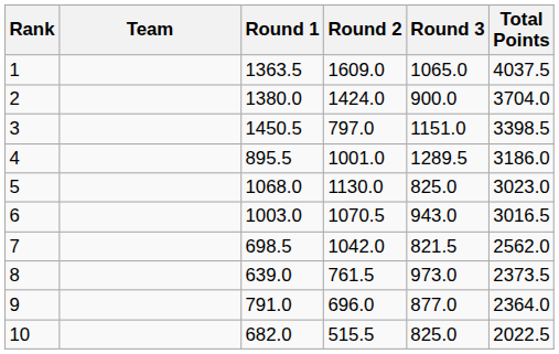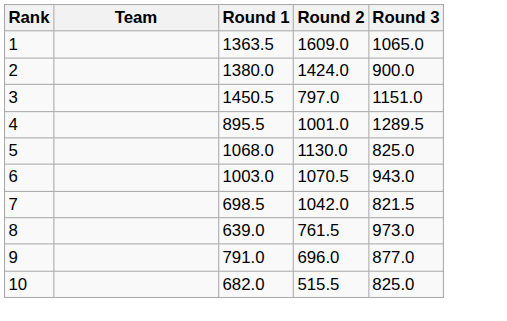- column: Total Points | 4037.5 | 3704.0 | 3398.5 | 3186.0 | 3023.0 | 3016.5 | 2562.0 | 2373.5 | 2364.0 | 2022.5
